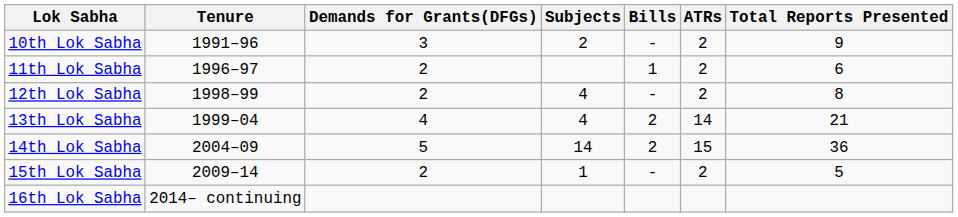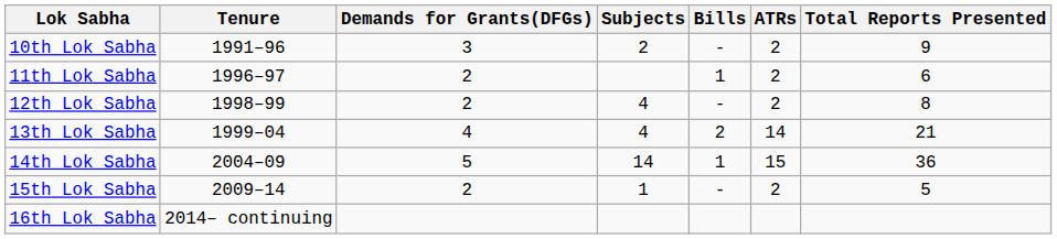14th Lok Sabha | Bills: 2 -> 1
